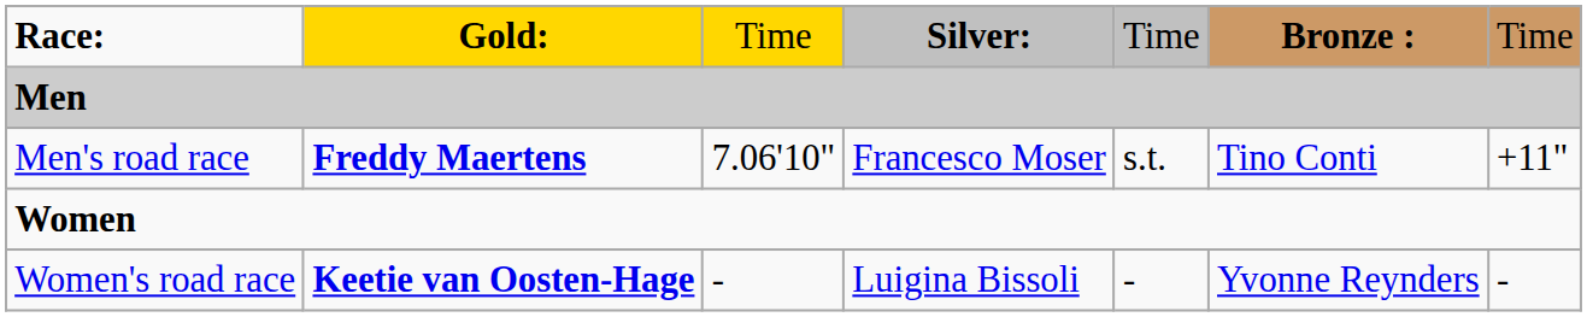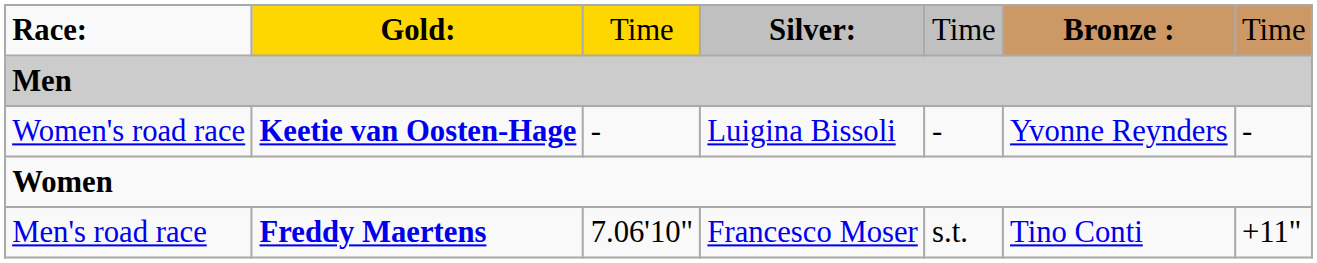rows swapped: Men's road race <-> Women's road race
